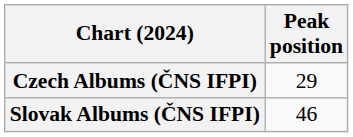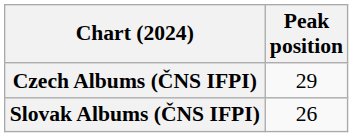Slovak Albums (ČNS IFPI) | Peak position: 46 -> 26
